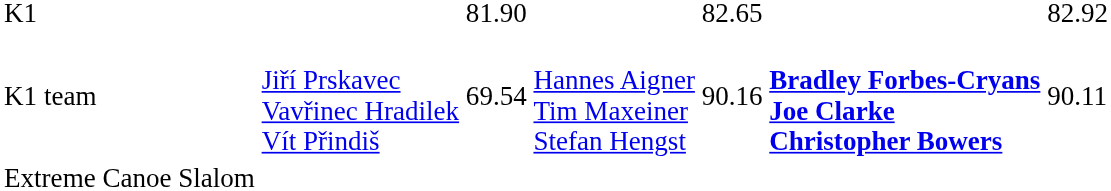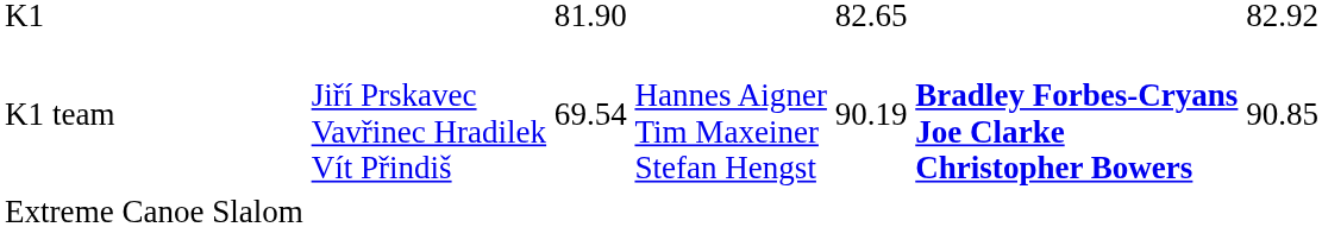K1 team | column 5: 90.16 -> 90.19
K1 team | column 7: 90.11 -> 90.85
